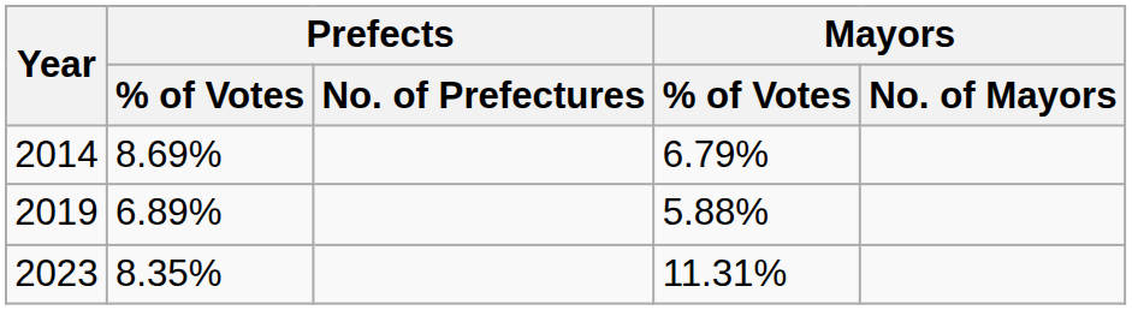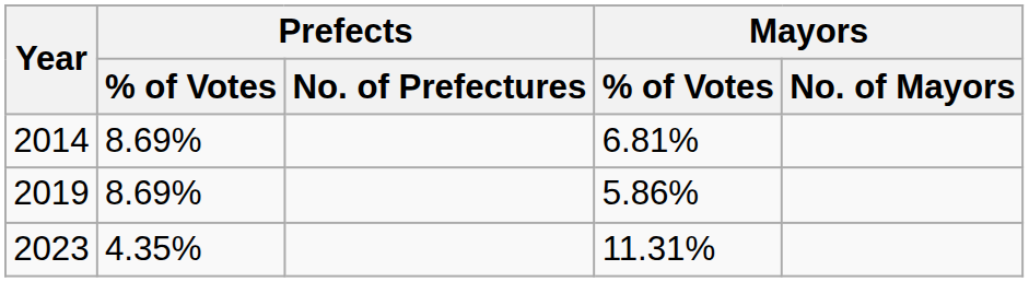2014 | Mayors / % of Votes: 6.79% -> 6.81%
2019 | Prefects / % of Votes: 6.89% -> 8.69%
2019 | Mayors / % of Votes: 5.88% -> 5.86%
2023 | Prefects / % of Votes: 8.35% -> 4.35%
